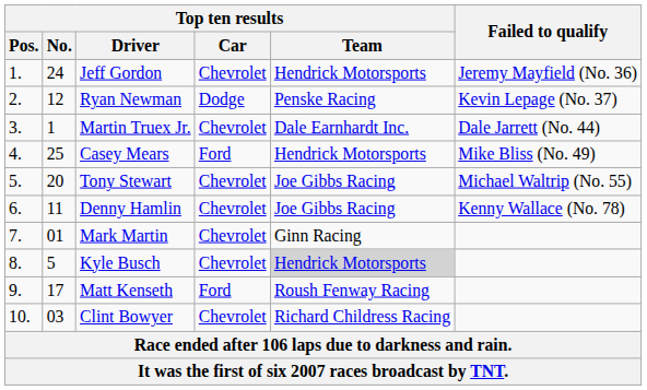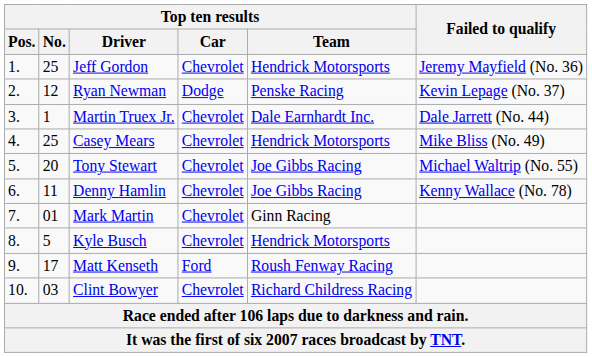Jeff Gordon | Top ten results / No.: 24 -> 25
Casey Mears | Top ten results / Car: Ford -> Chevrolet
Kyle Busch | Top ten results / Team: lightgrey background -> no background
